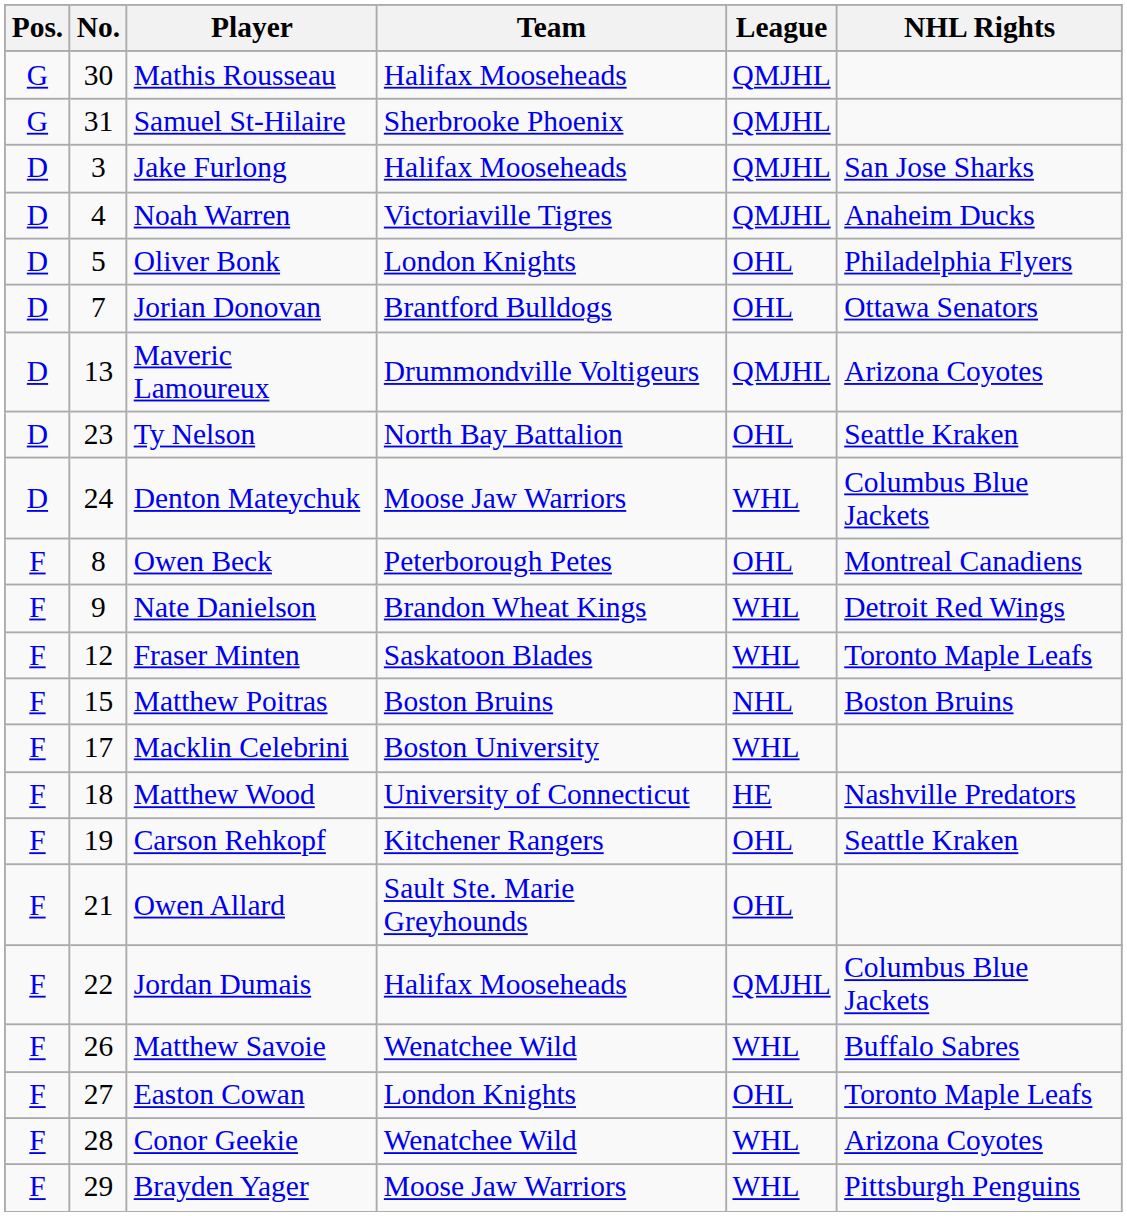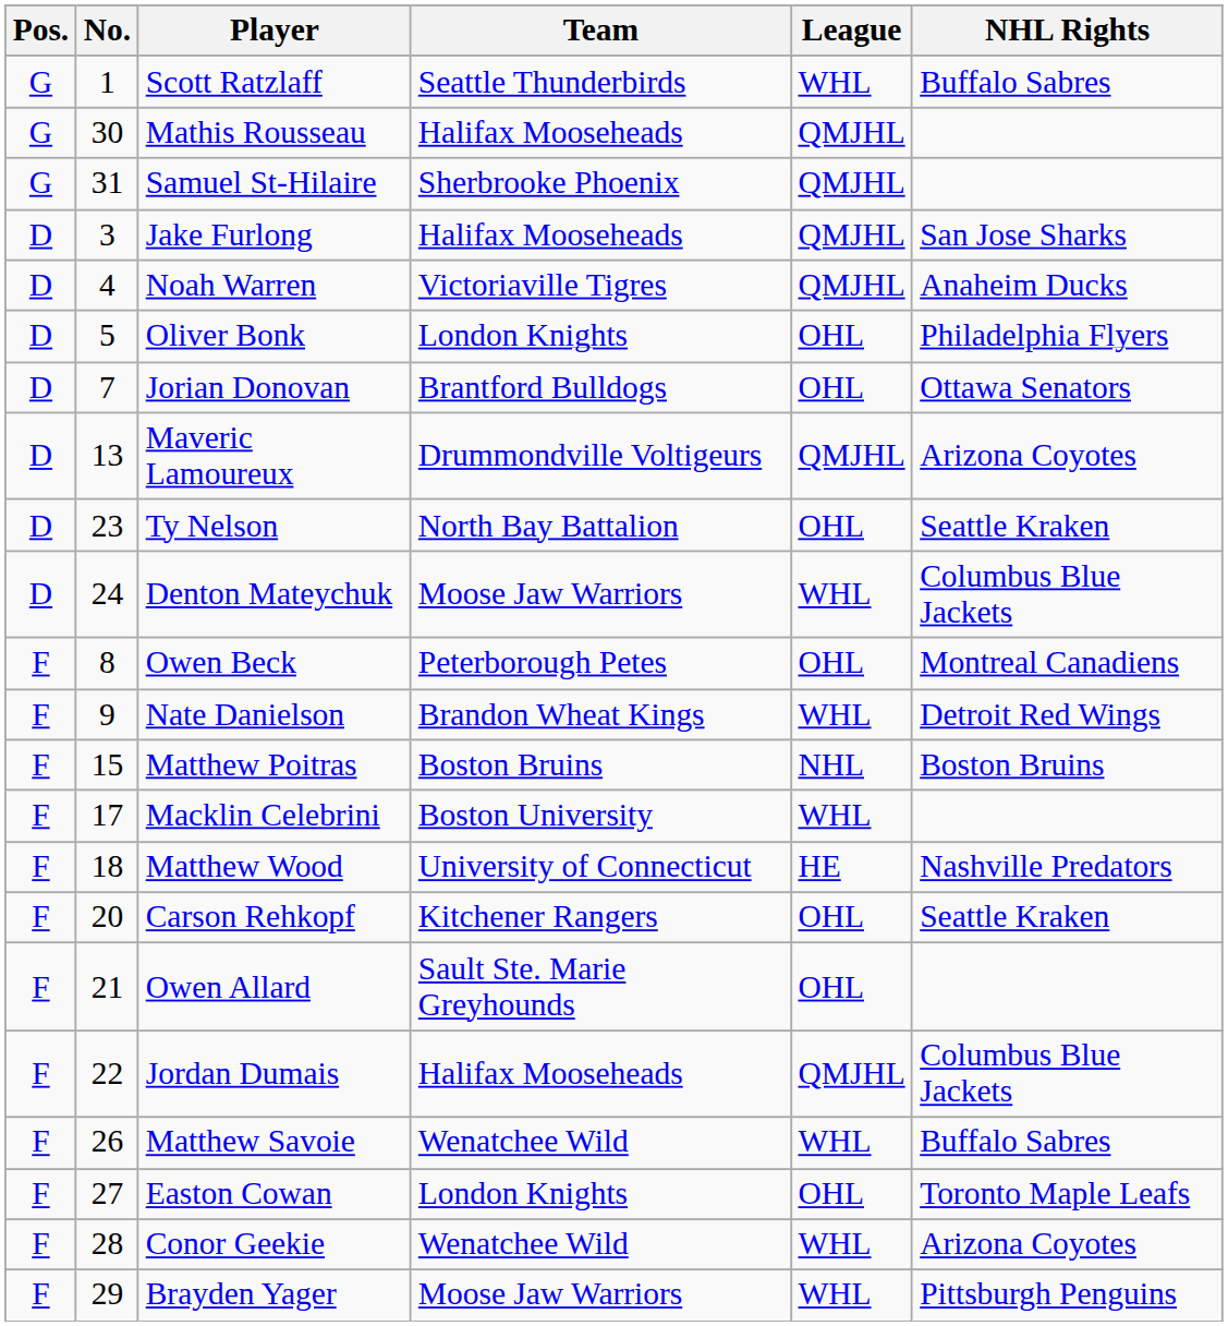+ row: G | 1 | Scott Ratzlaff | Seattle Thunderbirds | WHL | Buffalo Sabres
- row: F | 12 | Fraser Minten | Saskatoon Blades | WHL | Toronto Maple Leafs
Carson Rehkopf | No.: 19 -> 20
